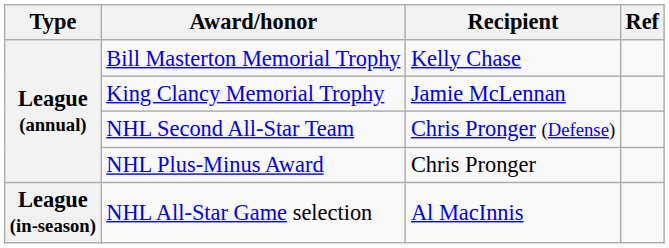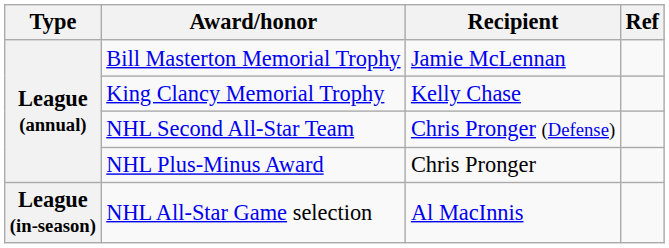Bill Masterton Memorial Trophy | Recipient: Kelly Chase -> Jamie McLennan
King Clancy Memorial Trophy | Recipient: Jamie McLennan -> Kelly Chase
